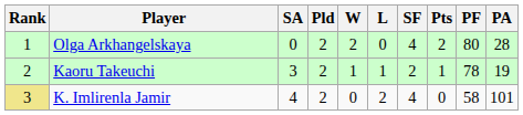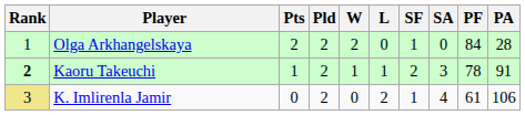columns swapped: Pts <-> SA
Olga Arkhangelskaya | SF: 4 -> 1
Olga Arkhangelskaya | PF: 80 -> 84
Kaoru Takeuchi | Rank: normal -> bold
Kaoru Takeuchi | PA: 19 -> 91
K. Imlirenla Jamir | SF: 4 -> 1
K. Imlirenla Jamir | PF: 58 -> 61
K. Imlirenla Jamir | PA: 101 -> 106
